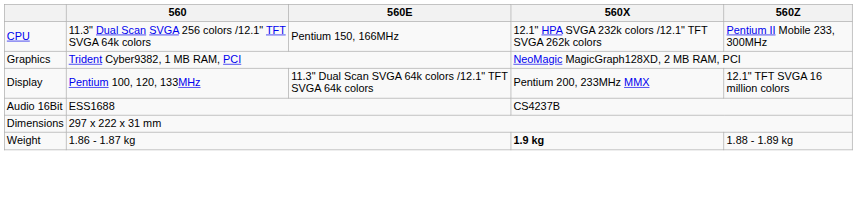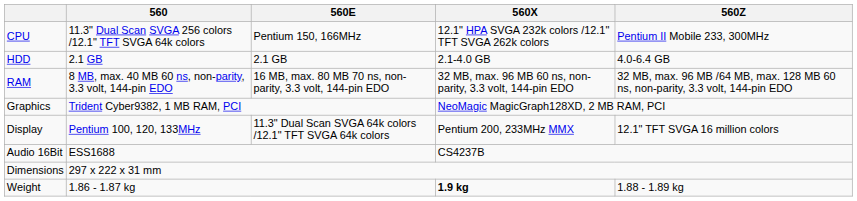+ row: HDD | 2.1 GB | 2.1 GB | 2.1-4.0 GB | 4.0-6.4 GB
+ row: RAM | 8 MB, max. 40 MB 60 ns, non-parity, 3.3 volt, 144-pin EDO | 16 MB, max. 80 MB 70 ns, non-parity, 3.3 volt, 144-pin EDO | 32 MB, max. 96 MB 60 ns, non-parity, 3.3 volt, 144-pin EDO | 32 MB, max. 96 MB /64 MB, max. 128 MB 60 ns, non-parity, 3.3 volt, 144-pin EDO
